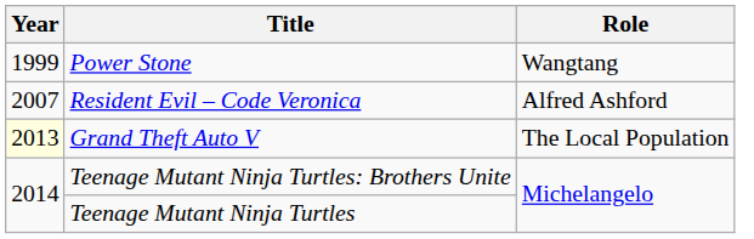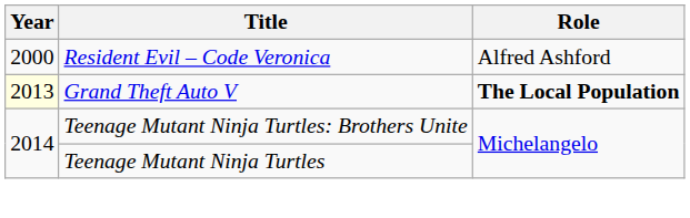- row: 1999 | Power Stone | Wangtang
Resident Evil – Code Veronica | Year: 2007 -> 2000
Grand Theft Auto V | Role: normal -> bold
